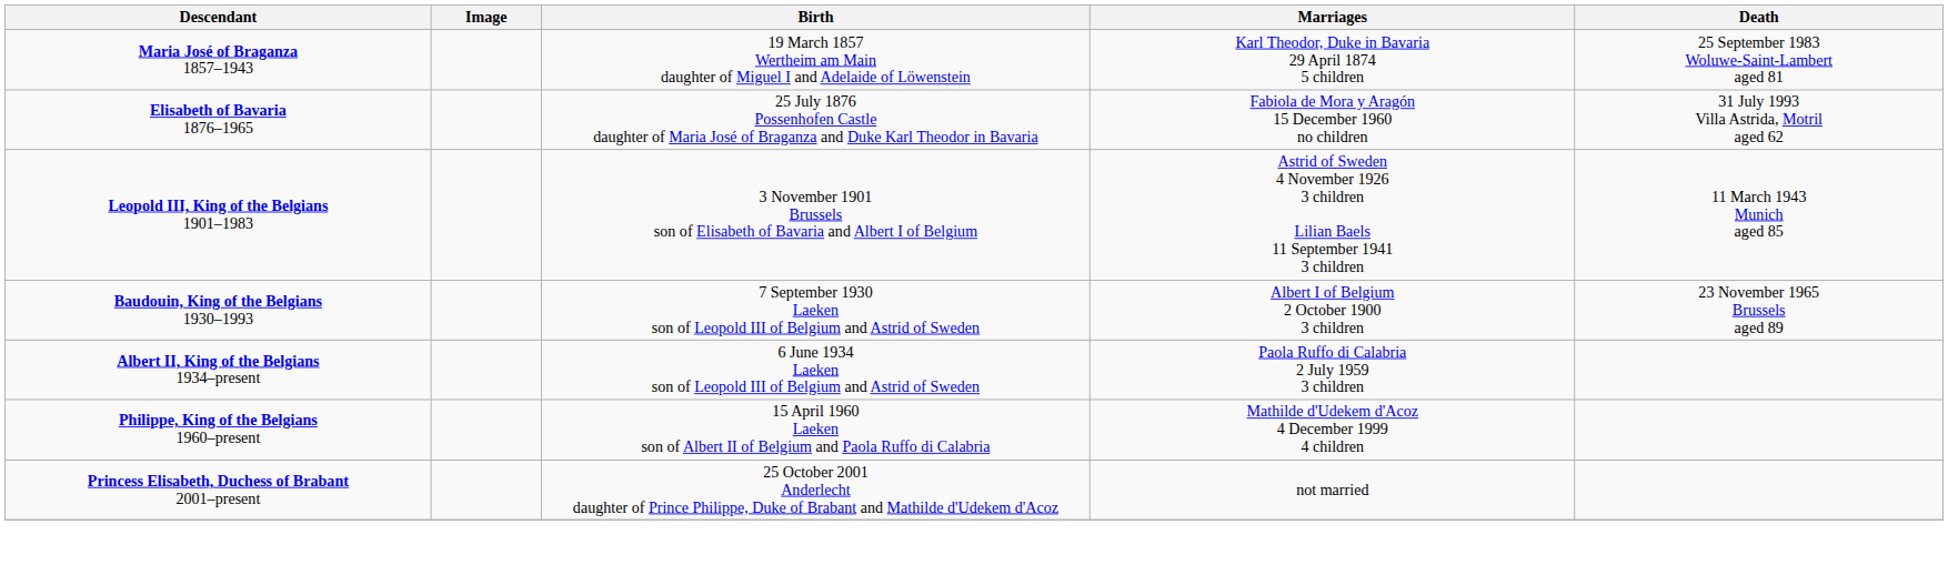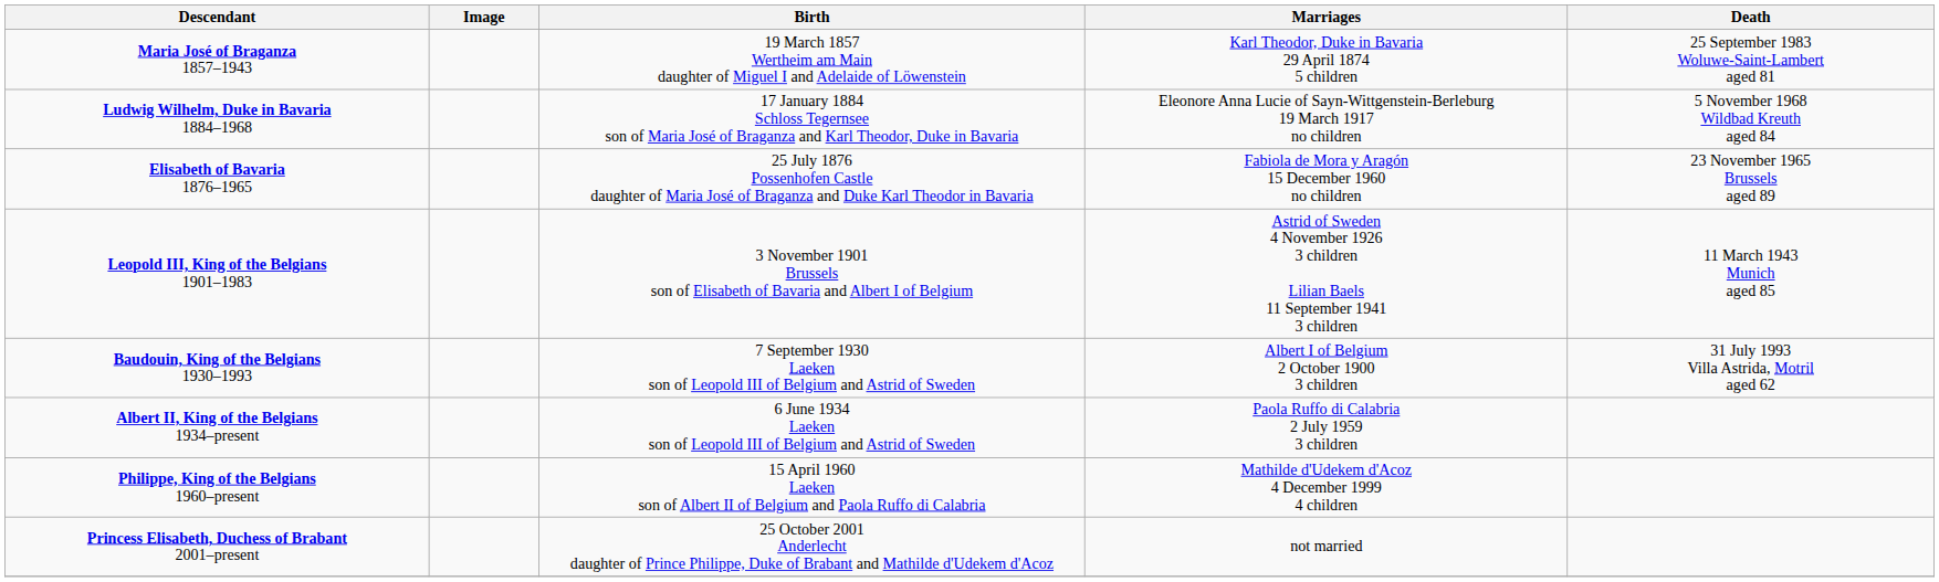+ row: Ludwig Wilhelm, Duke in Bavaria 1884–1968 | 17 January 1884 Schloss Tegernsee son of Maria José of Braganza and Karl Theodor, Duke in Bavaria | Eleonore Anna Lucie of Sayn-Wittgenstein-Berleburg 19 March 1917 no children | 5 November 1968 Wildbad Kreuth aged 84
Elisabeth of Bavaria 1876–1965 | Death: 31 July 1993 Villa Astrida, Motril aged 62 -> 23 November 1965 Brussels aged 89
Baudouin, King of the Belgians 1930–1993 | Death: 23 November 1965 Brussels aged 89 -> 31 July 1993 Villa Astrida, Motril aged 62
